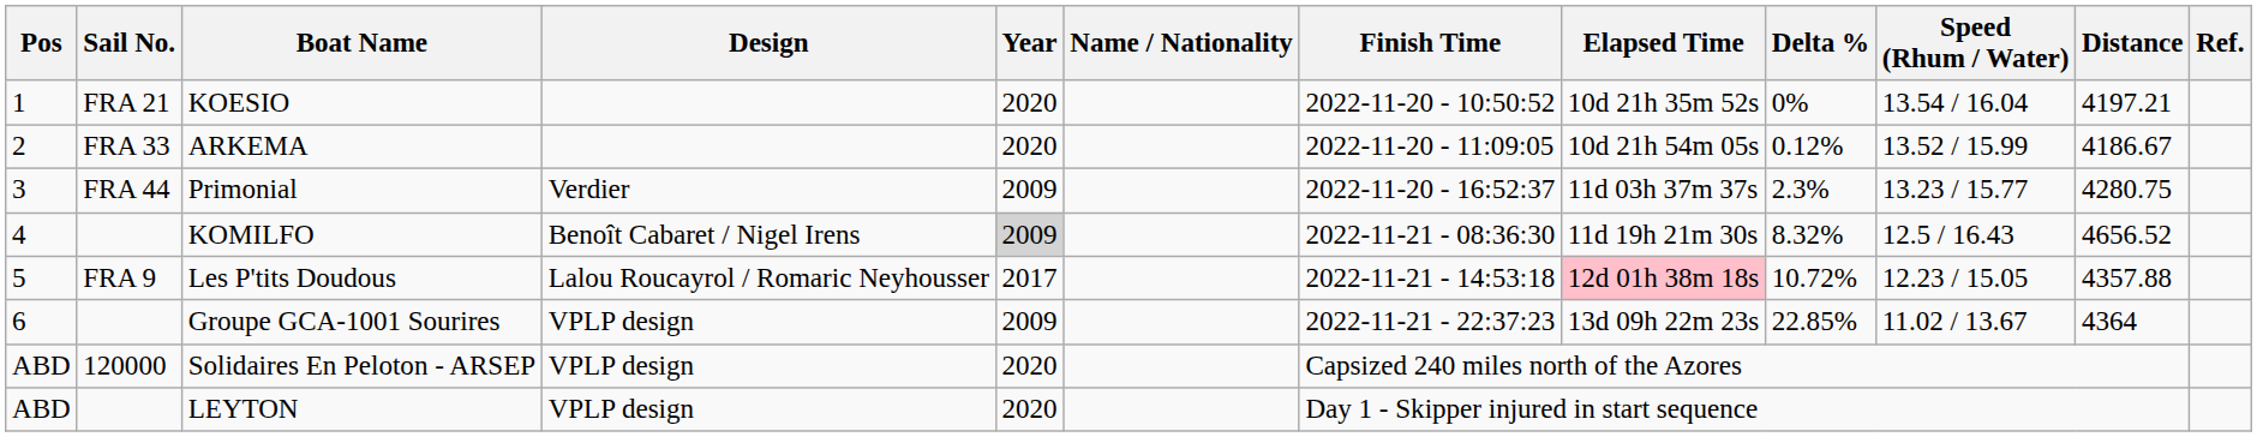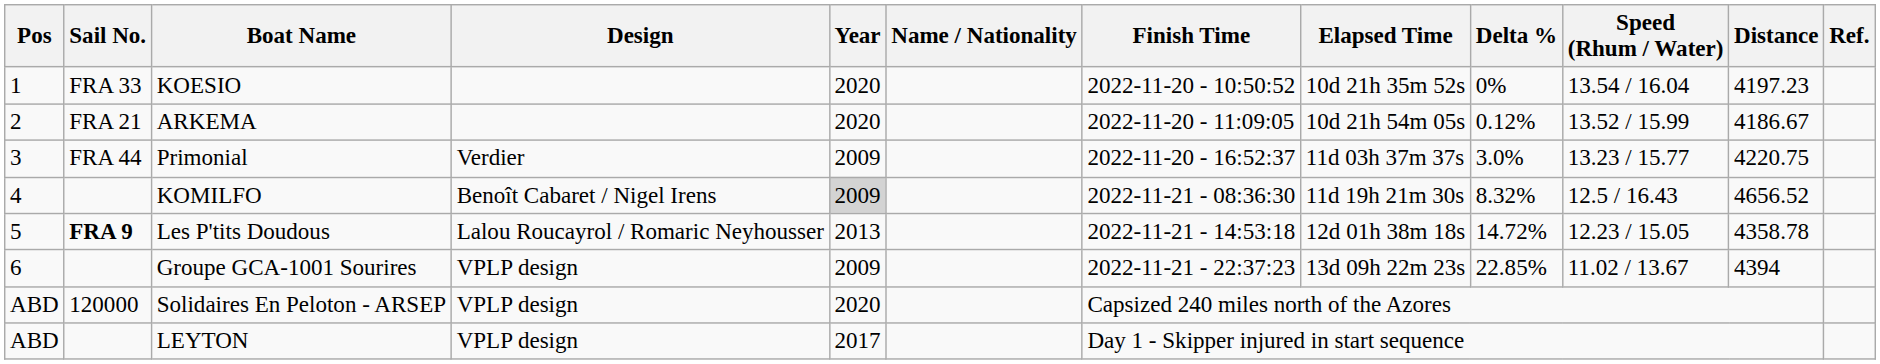KOESIO | Sail No.: FRA 21 -> FRA 33
KOESIO | Distance: 4197.21 -> 4197.23
ARKEMA | Sail No.: FRA 33 -> FRA 21
Primonial | Delta %: 2.3% -> 3.0%
Primonial | Distance: 4280.75 -> 4220.75
Les P'tits Doudous | Sail No.: normal -> bold
Les P'tits Doudous | Year: 2017 -> 2013
Les P'tits Doudous | Elapsed Time: pink background -> no background
Les P'tits Doudous | Delta %: 10.72% -> 14.72%
Les P'tits Doudous | Distance: 4357.88 -> 4358.78
Groupe GCA-1001 Sourires | Distance: 4364 -> 4394
LEYTON | Year: 2020 -> 2017
